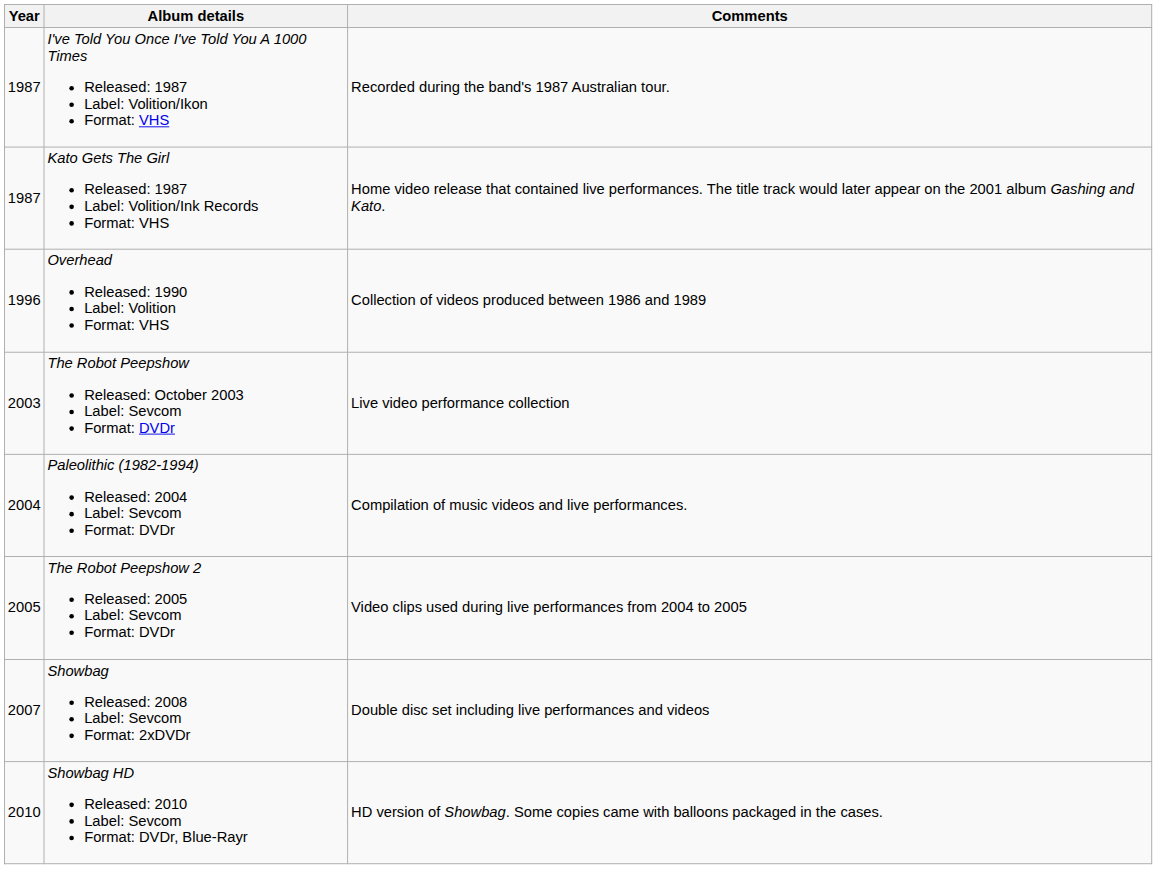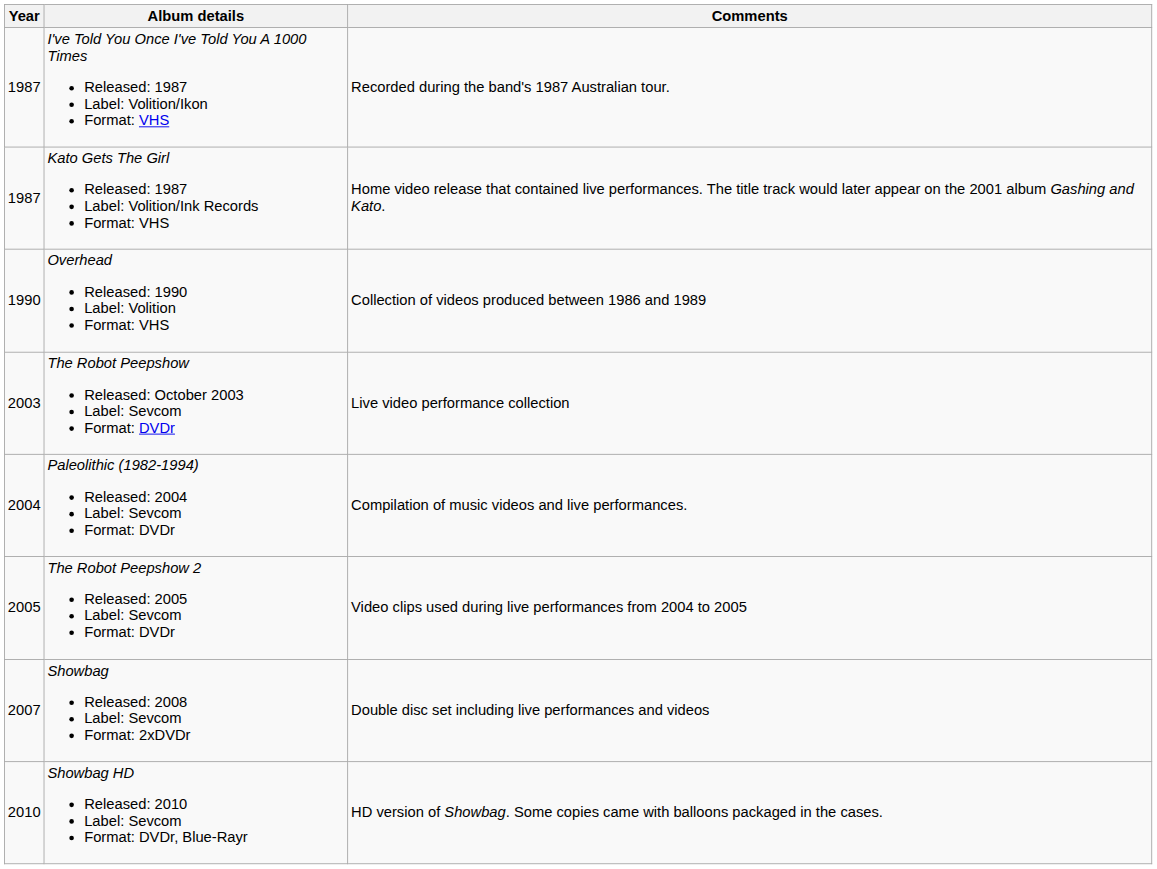Overhead Released: 1990 Label: Volition Format: VHS | Year: 1996 -> 1990
